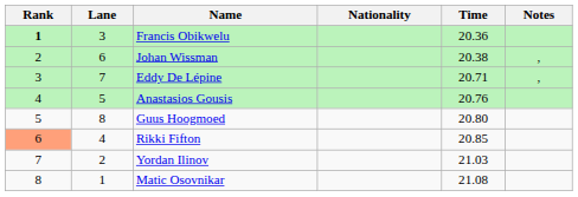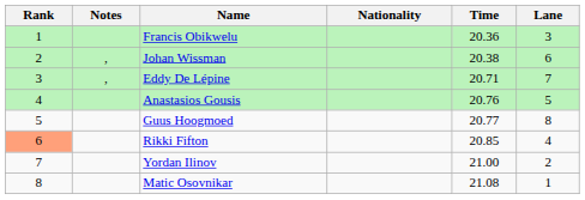columns swapped: Lane <-> Notes
Francis Obikwelu | Rank: bold -> normal
Guus Hoogmoed | Time: 20.80 -> 20.77
Yordan Ilinov | Time: 21.03 -> 21.00
